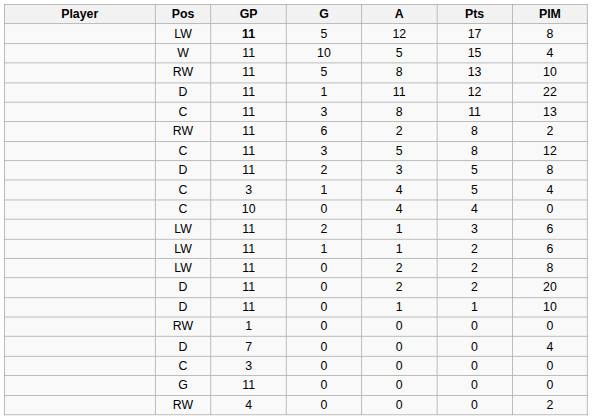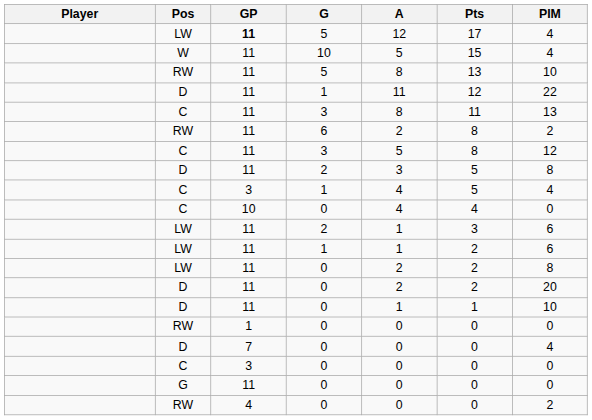LW / 5 | PIM: 8 -> 4
